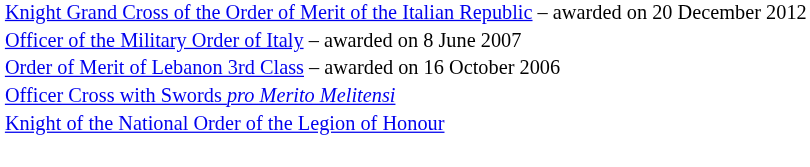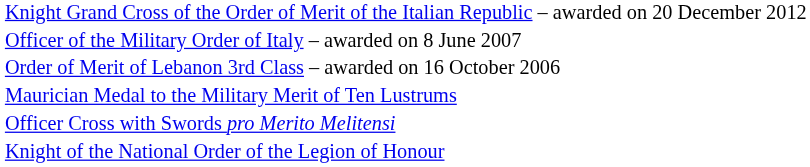+ row: Maurician Medal to the Military Merit of Ten Lustrums
